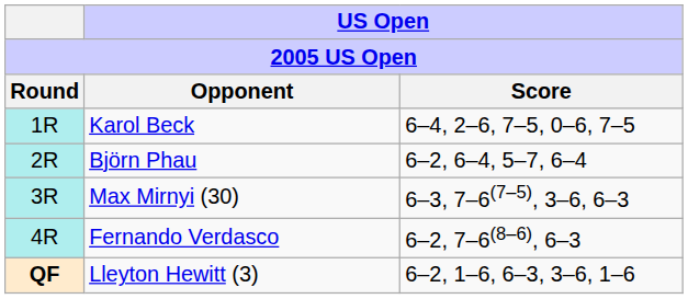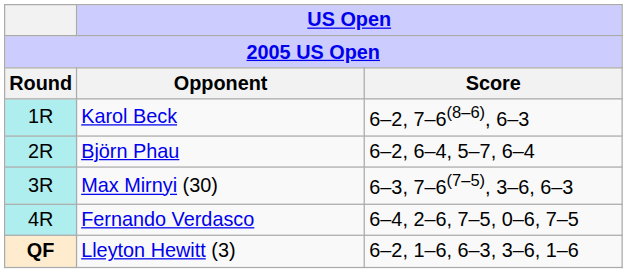Karol Beck | US Open / Score: 6–4, 2–6, 7–5, 0–6, 7–5 -> 6–2, 7–6(8–6), 6–3
Fernando Verdasco | US Open / Score: 6–2, 7–6(8–6), 6–3 -> 6–4, 2–6, 7–5, 0–6, 7–5
